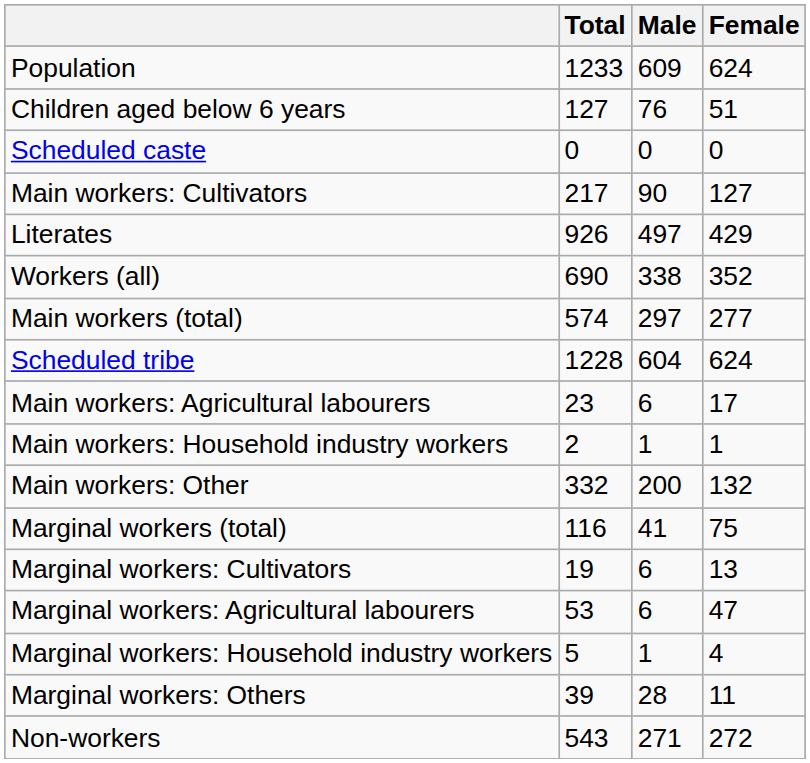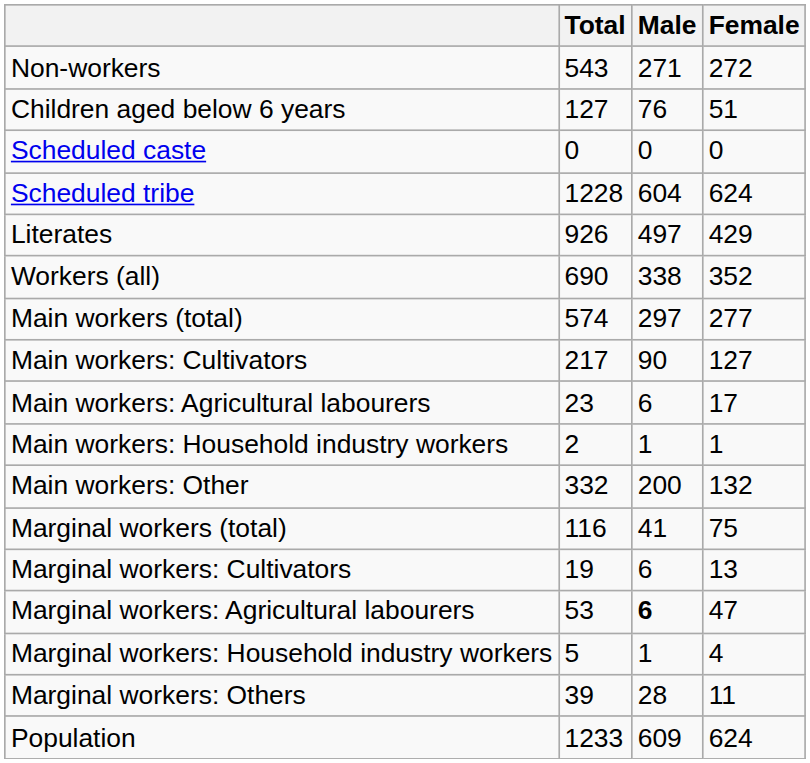rows swapped: Population <-> Non-workers
rows swapped: Scheduled tribe <-> Main workers: Cultivators
Marginal workers: Agricultural labourers | Male: normal -> bold
